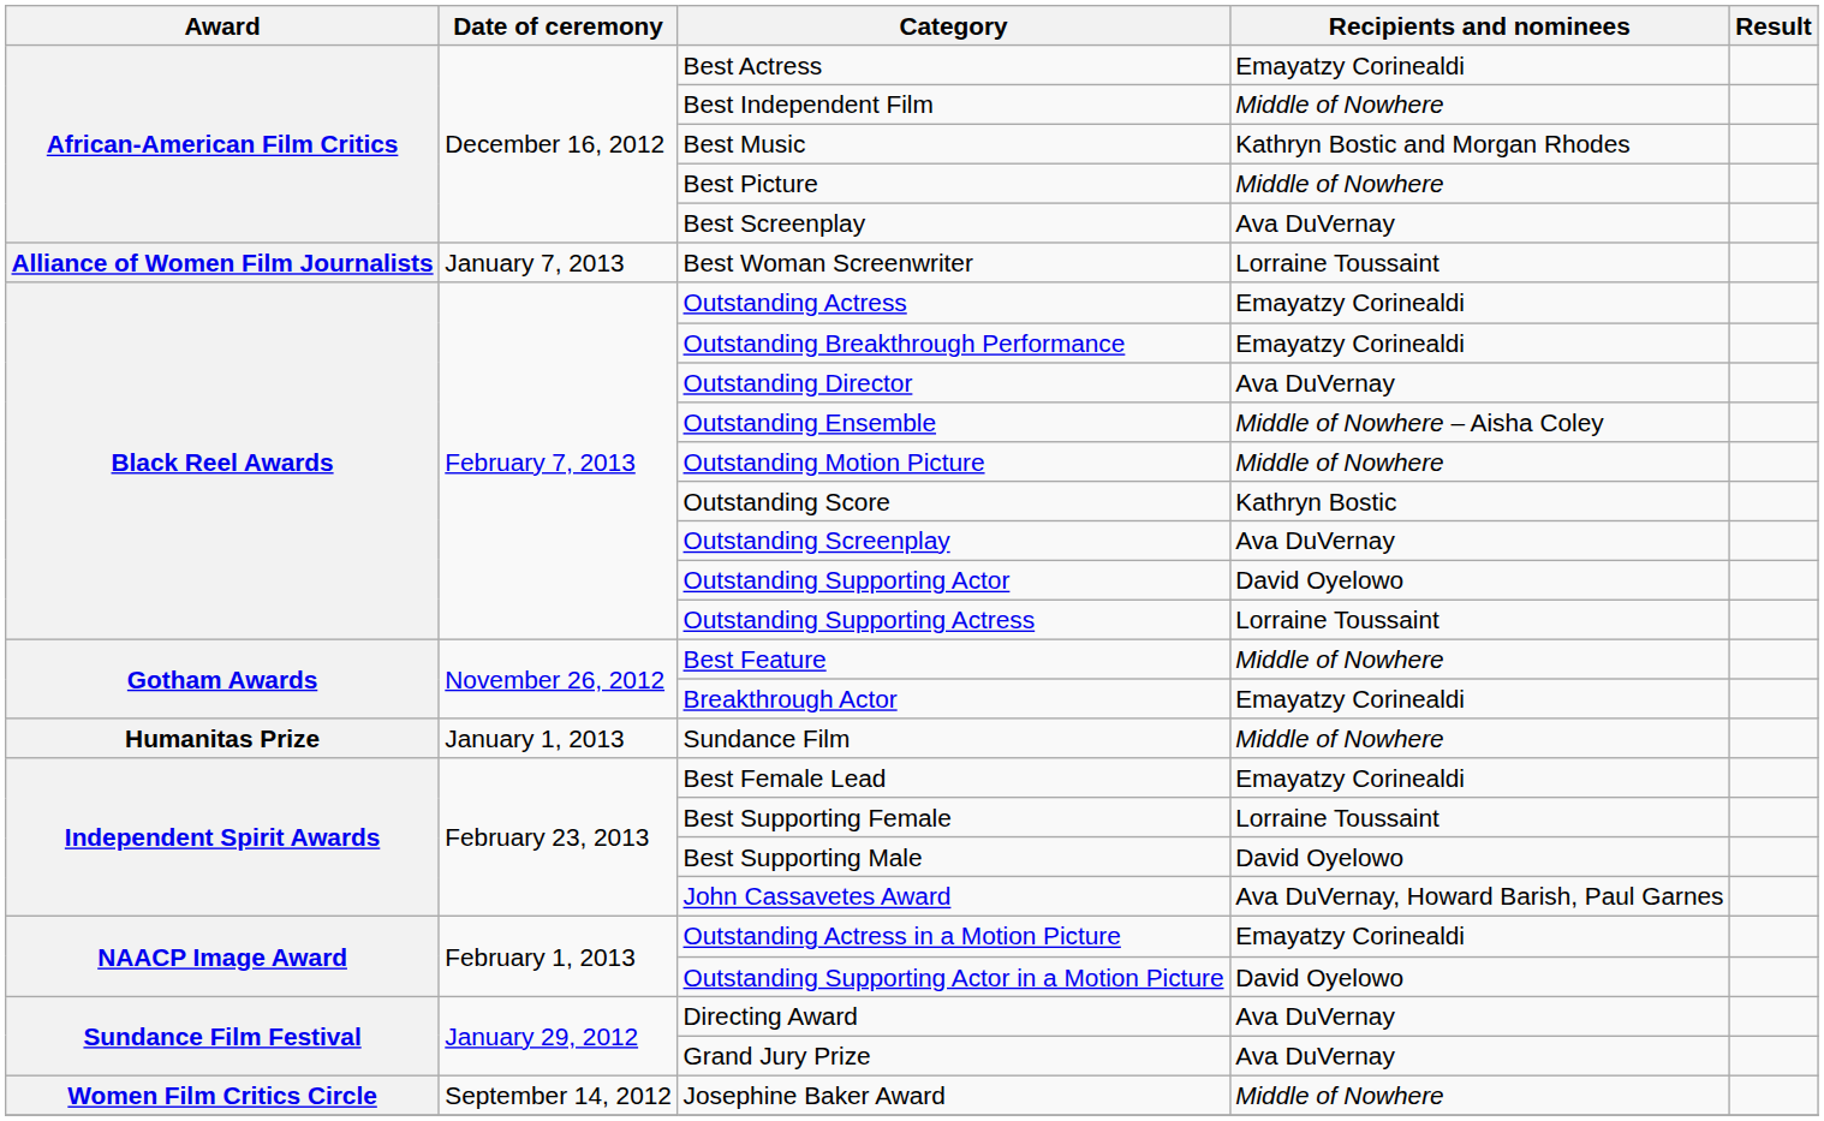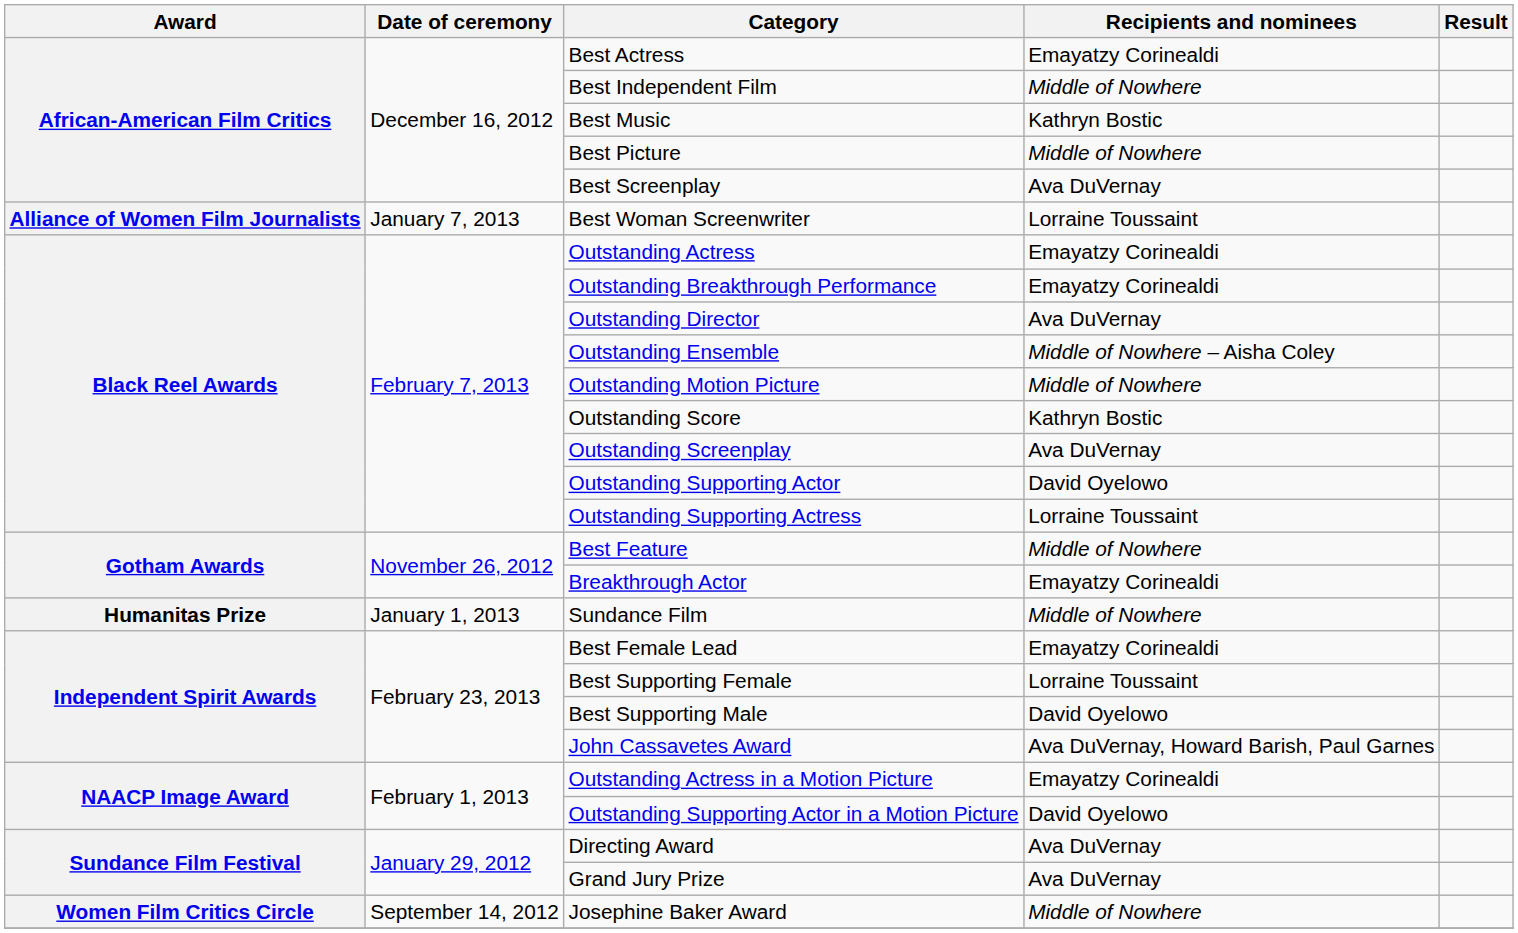Best Music | Recipients and nominees: Kathryn Bostic and Morgan Rhodes -> Kathryn Bostic
